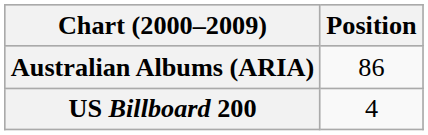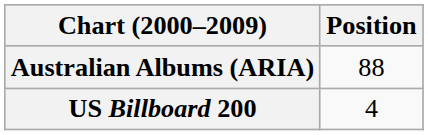Australian Albums (ARIA) | Position: 86 -> 88
